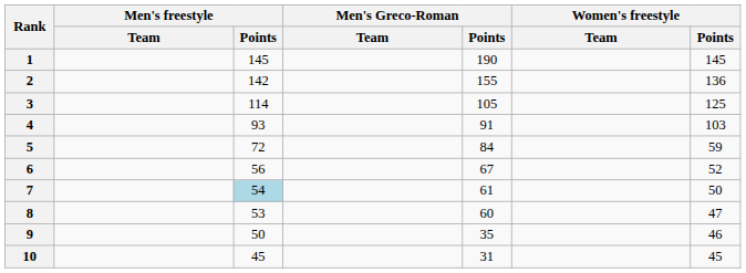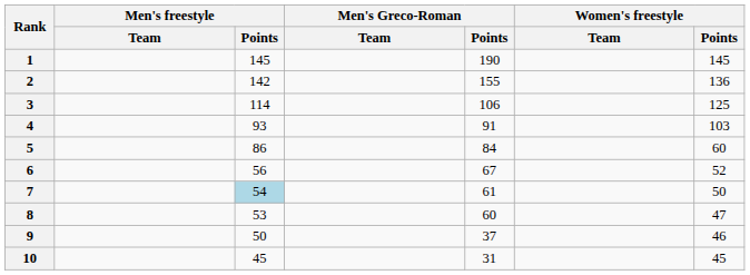3 | Men's Greco-Roman / Points: 105 -> 106
5 | Men's freestyle / Points: 72 -> 86
5 | Women's freestyle / Points: 59 -> 60
9 | Men's Greco-Roman / Points: 35 -> 37
